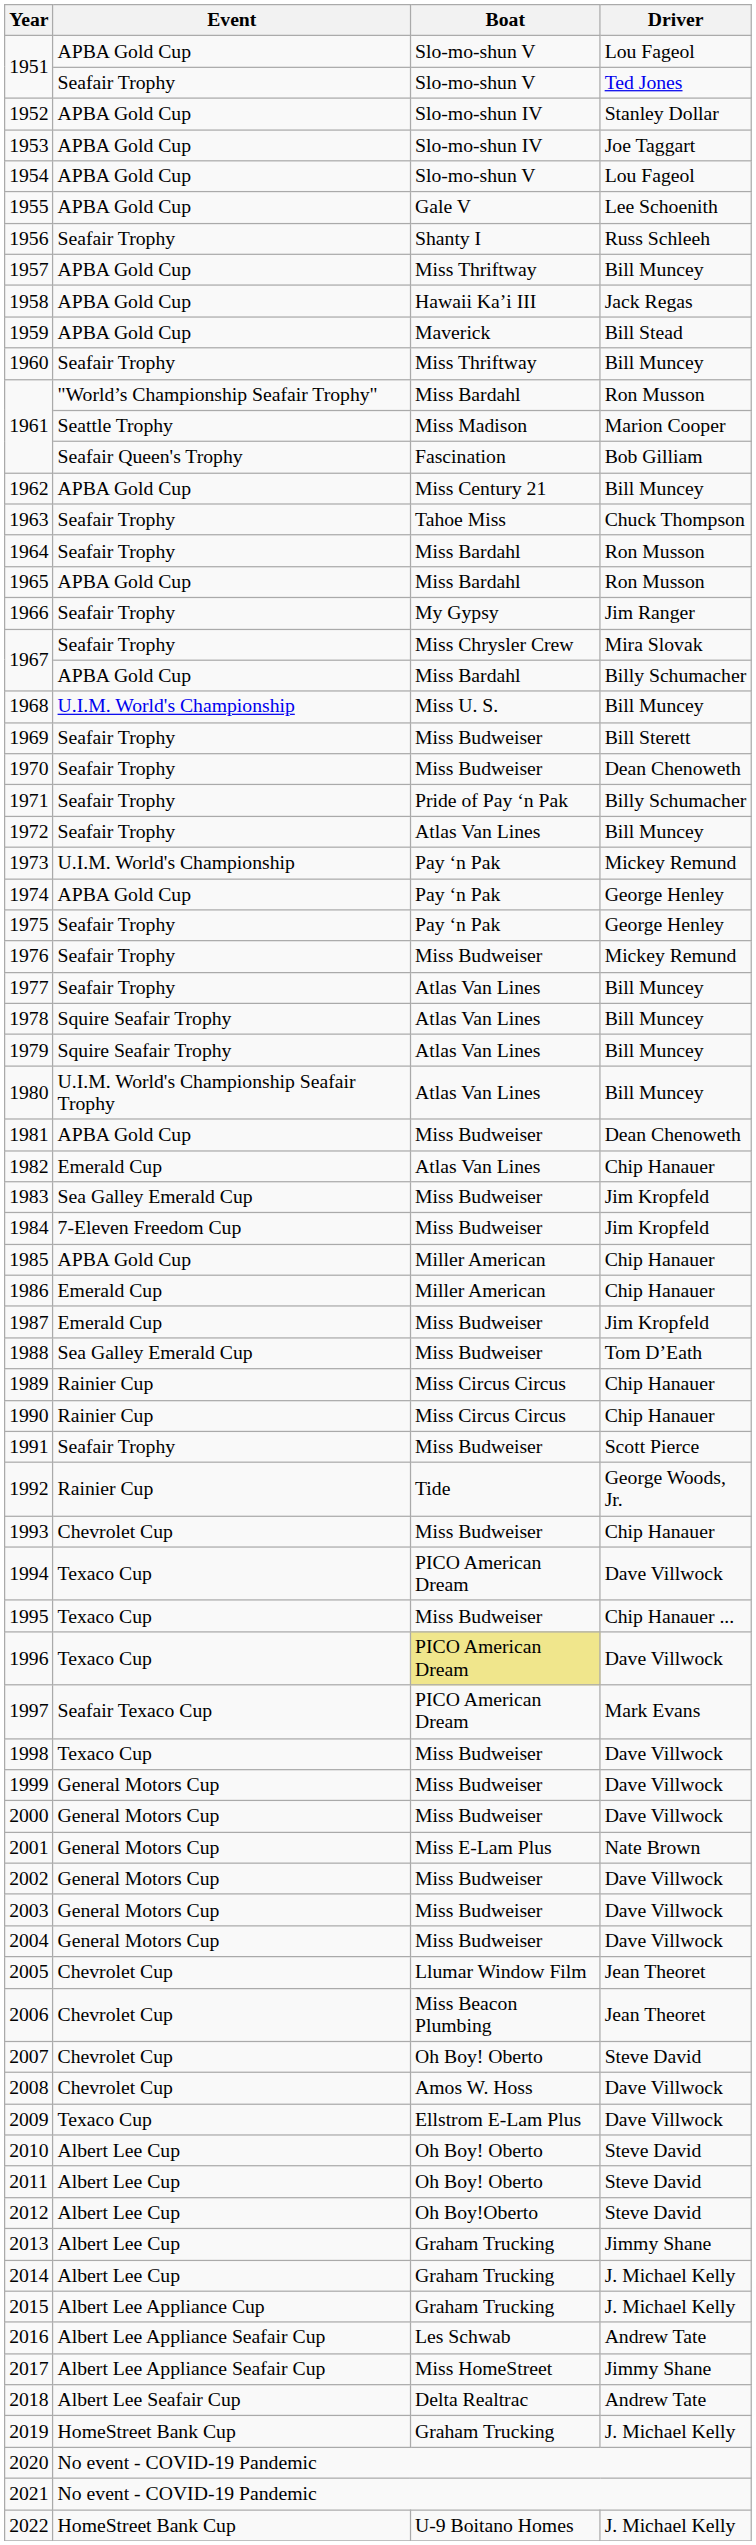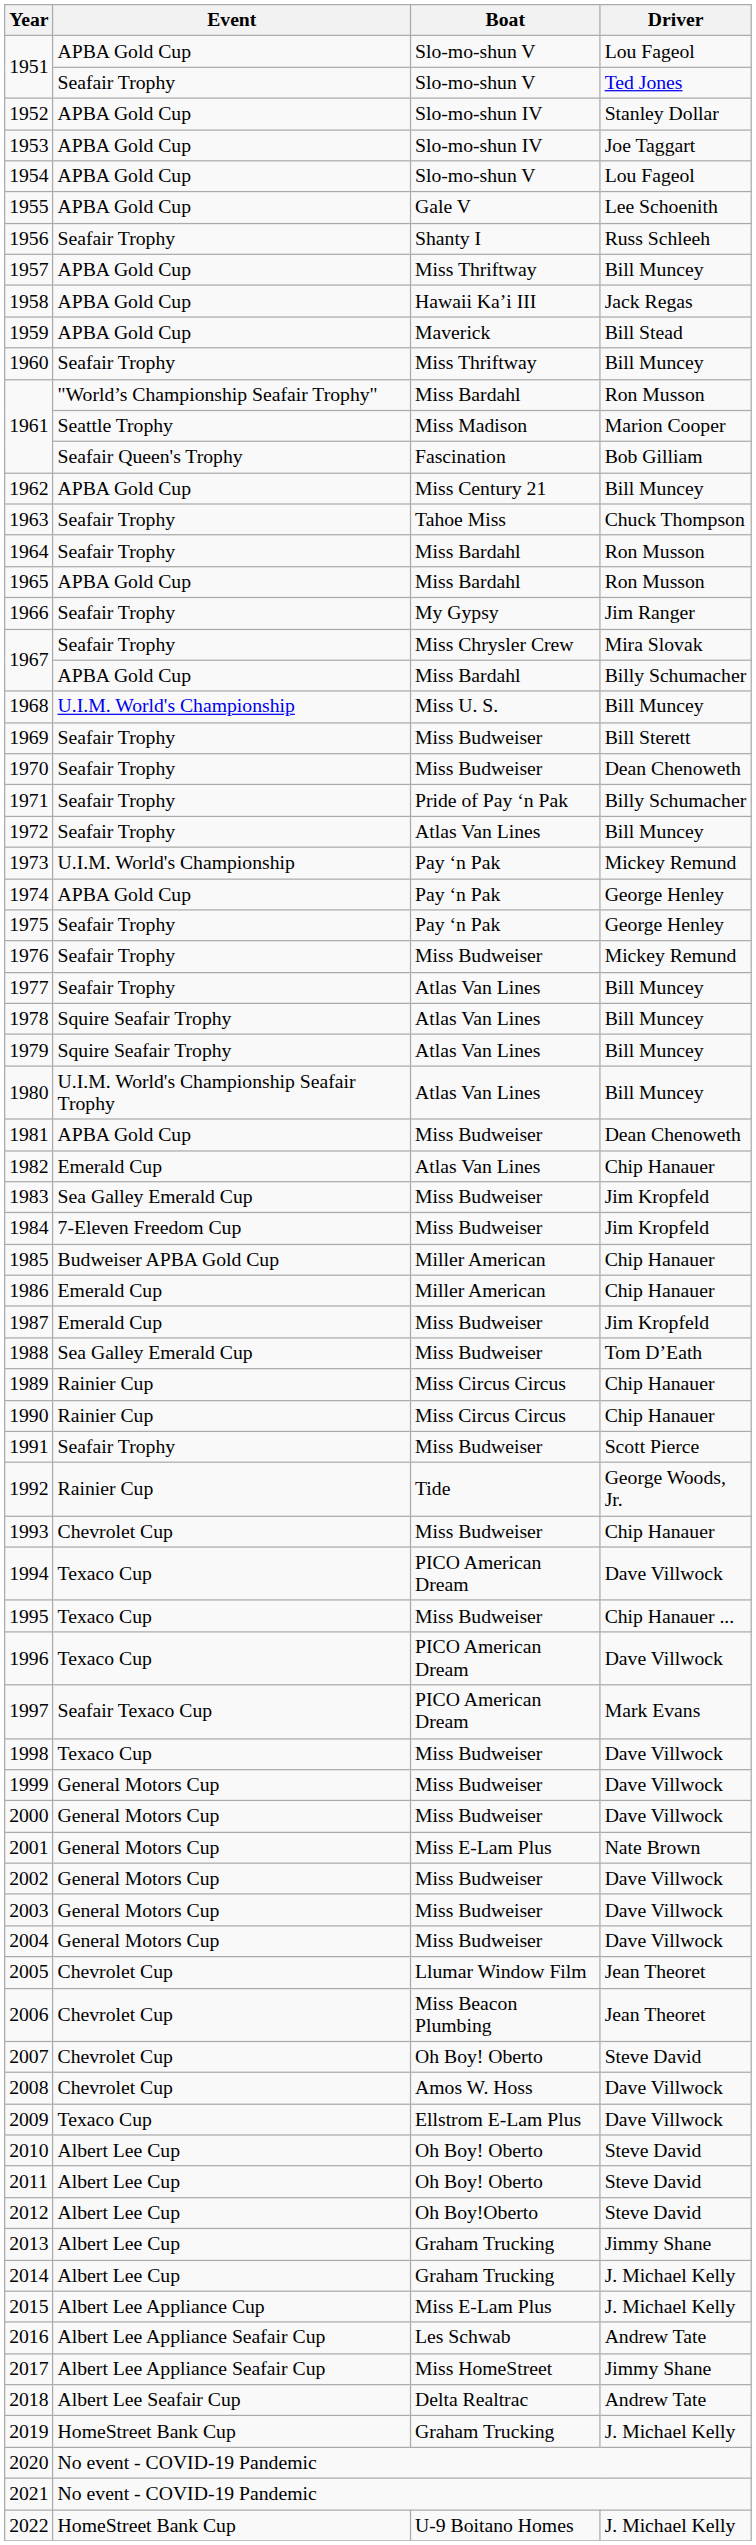1985 | Event: APBA Gold Cup -> Budweiser APBA Gold Cup
1996 | Boat: khaki background -> no background
2015 | Boat: Graham Trucking -> Miss E-Lam Plus
